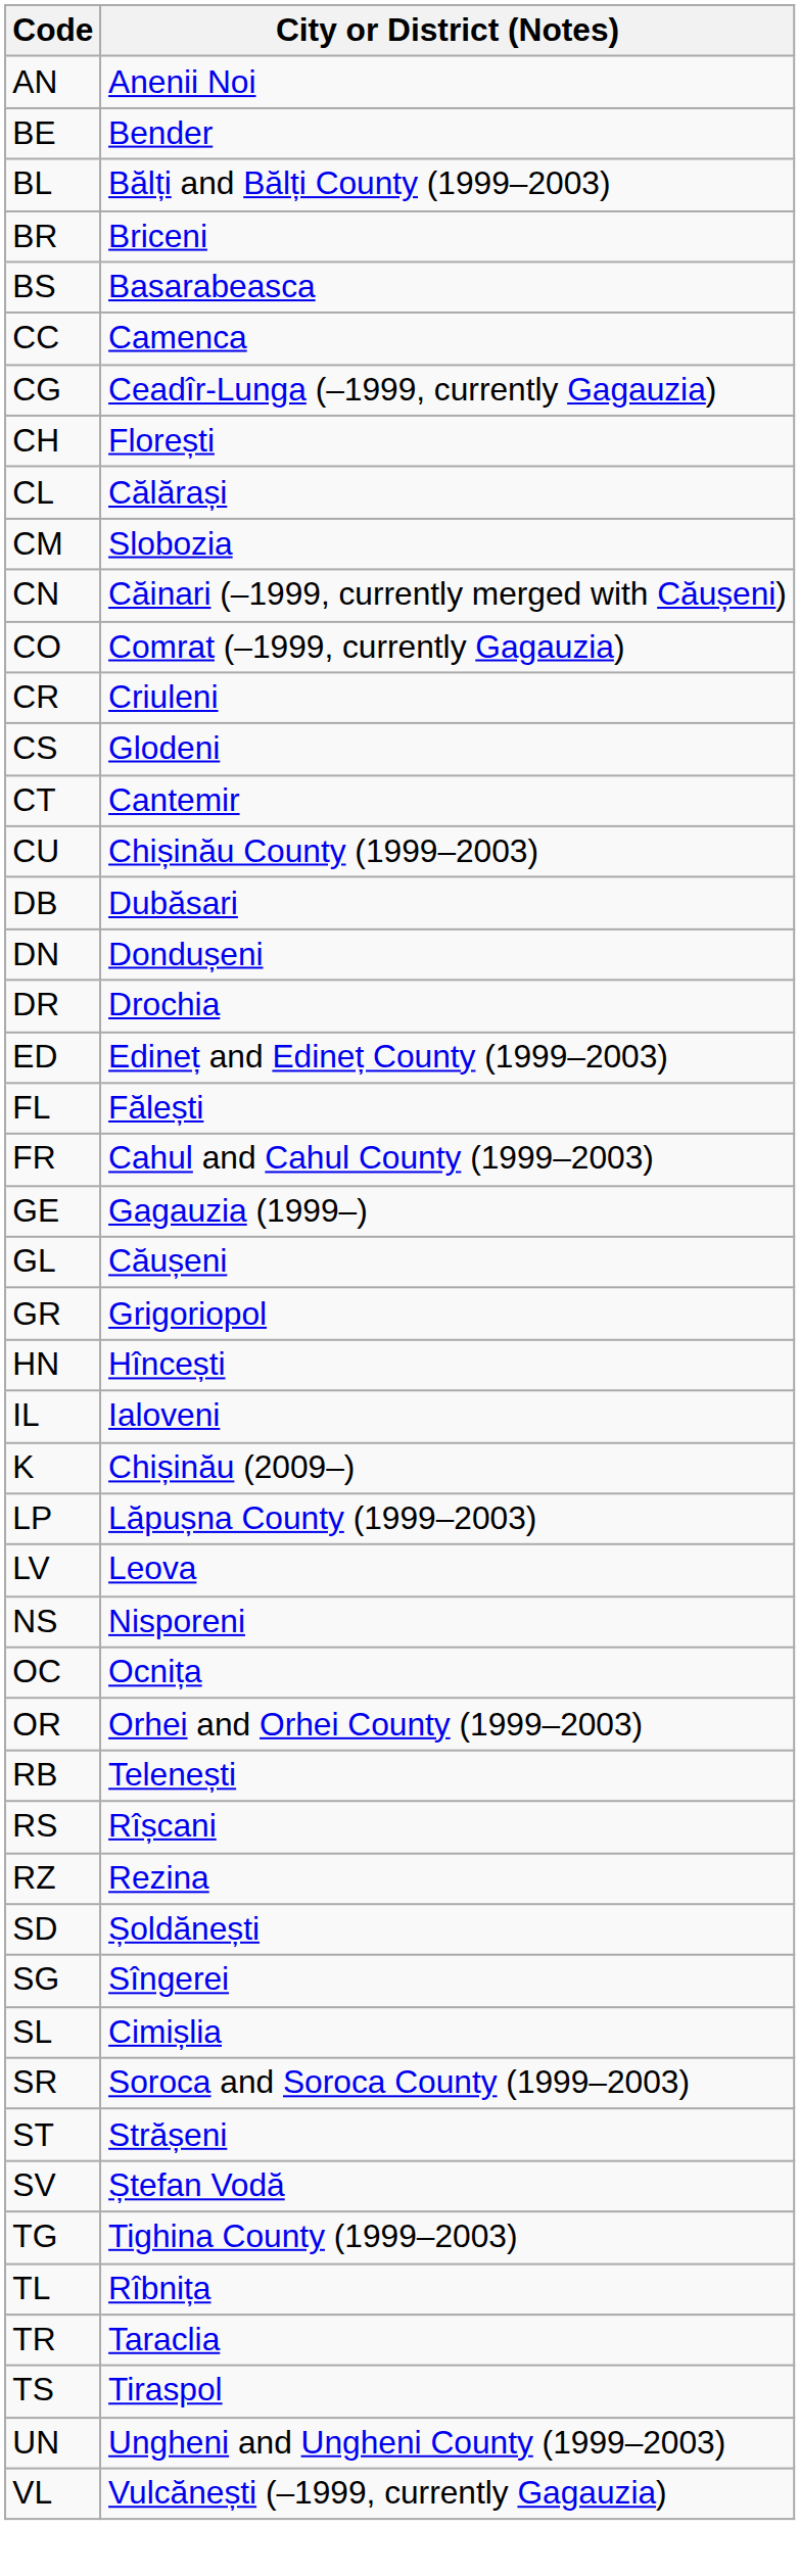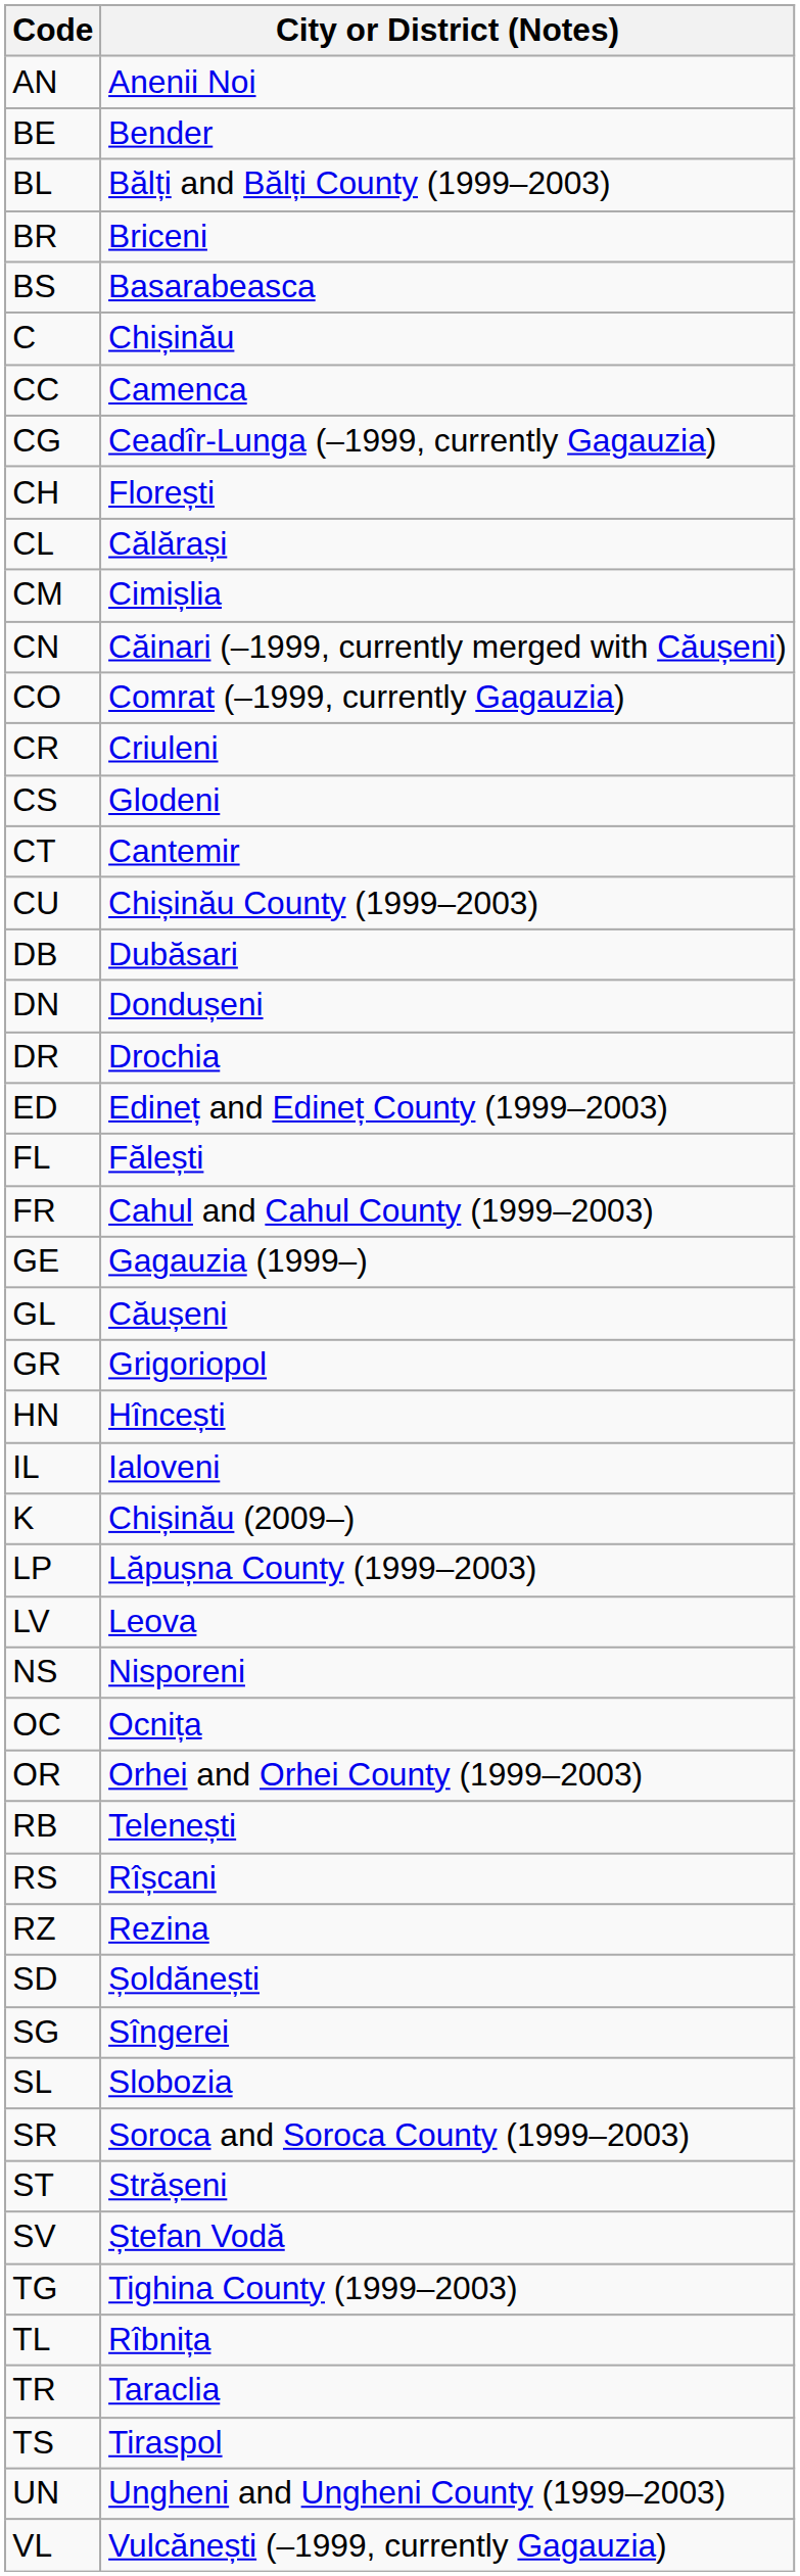+ row: C | Chișinău
CM | City or District (Notes): Slobozia -> Cimișlia
SL | City or District (Notes): Cimișlia -> Slobozia
